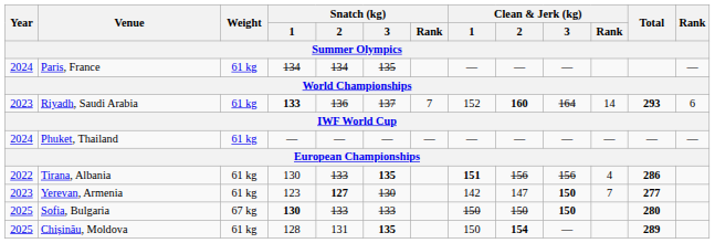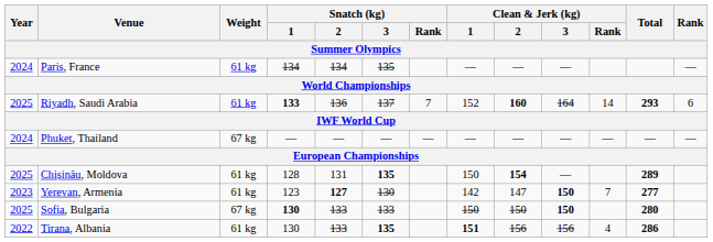Riyadh, Saudi Arabia | Year: 2023 -> 2025
Phuket, Thailand | Weight: 61 kg -> 67 kg
rows swapped: Tirana, Albania <-> Chișinău, Moldova
